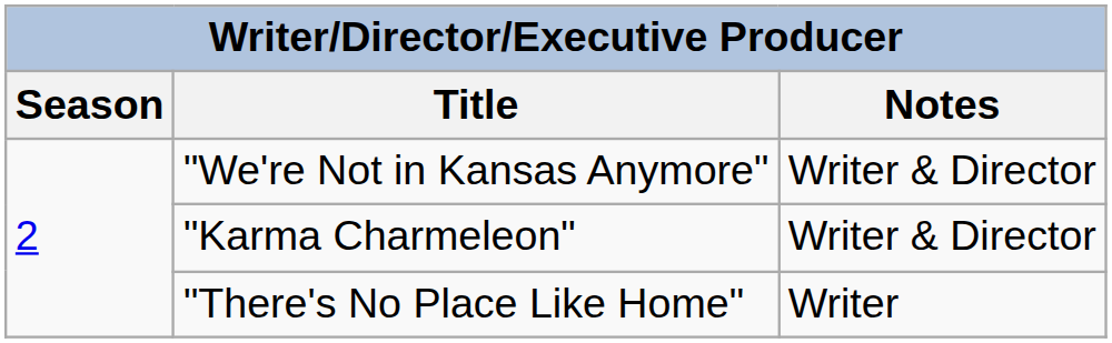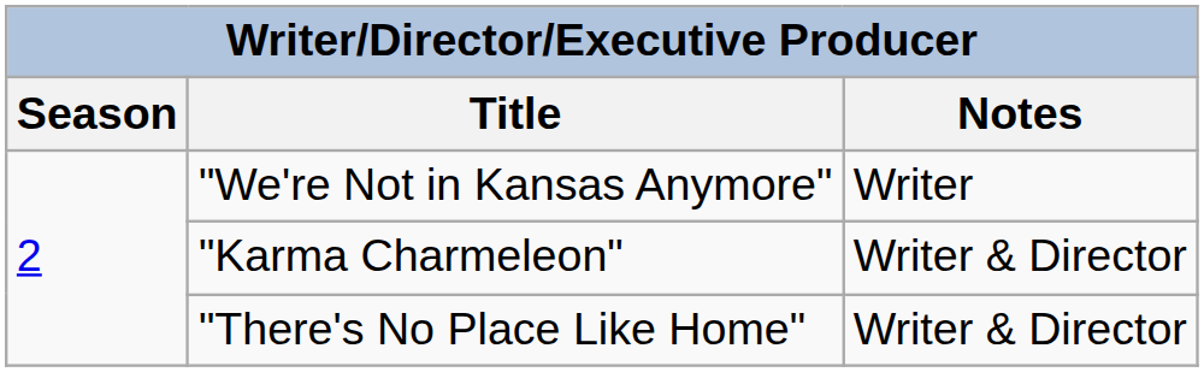"We're Not in Kansas Anymore" | Notes: Writer & Director -> Writer
"There's No Place Like Home" | Notes: Writer -> Writer & Director
